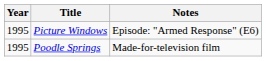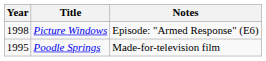Picture Windows | Year: 1995 -> 1998
